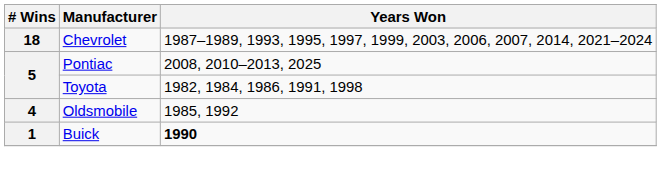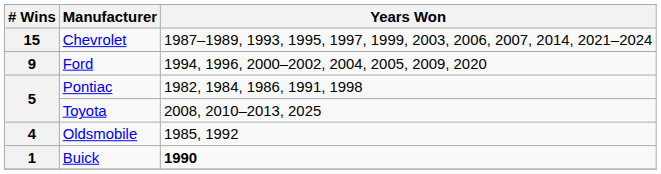Chevrolet | # Wins: 18 -> 15
+ row: 9 | Ford | 1994, 1996, 2000–2002, 2004, 2005, 2009, 2020
Pontiac | Years Won: 2008, 2010–2013, 2025 -> 1982, 1984, 1986, 1991, 1998
Toyota | Years Won: 1982, 1984, 1986, 1991, 1998 -> 2008, 2010–2013, 2025
